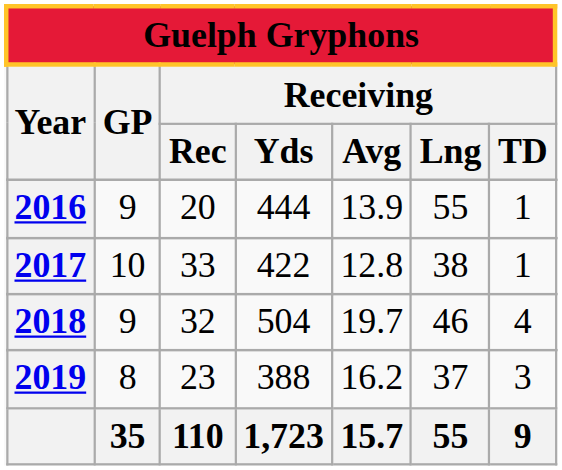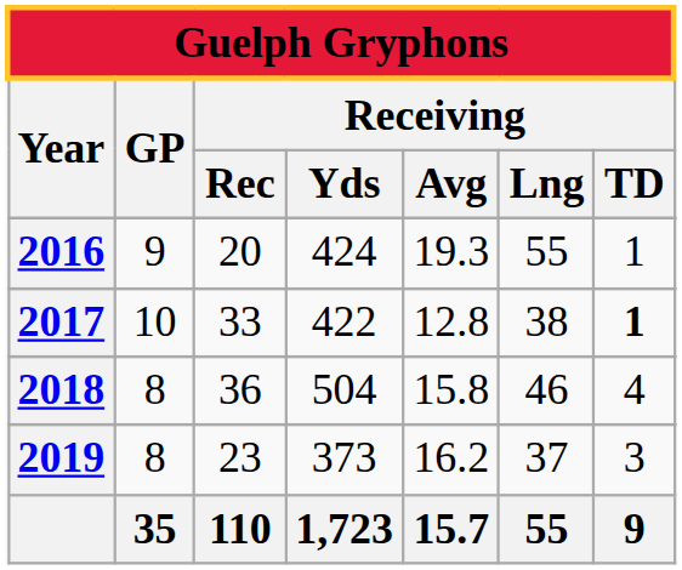2016 | Receiving / Yds: 444 -> 424
2016 | Receiving / Avg: 13.9 -> 19.3
2017 | Receiving / TD: normal -> bold
2018 | GP: 9 -> 8
2018 | Receiving / Rec: 32 -> 36
2018 | Receiving / Avg: 19.7 -> 15.8
2019 | Receiving / Yds: 388 -> 373
